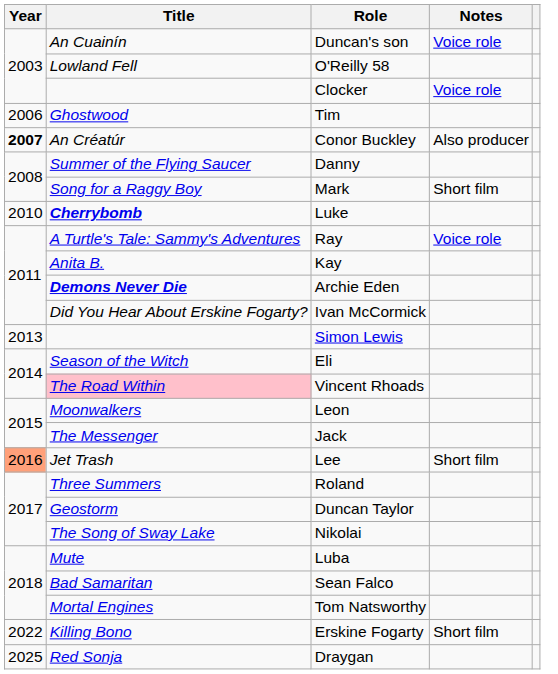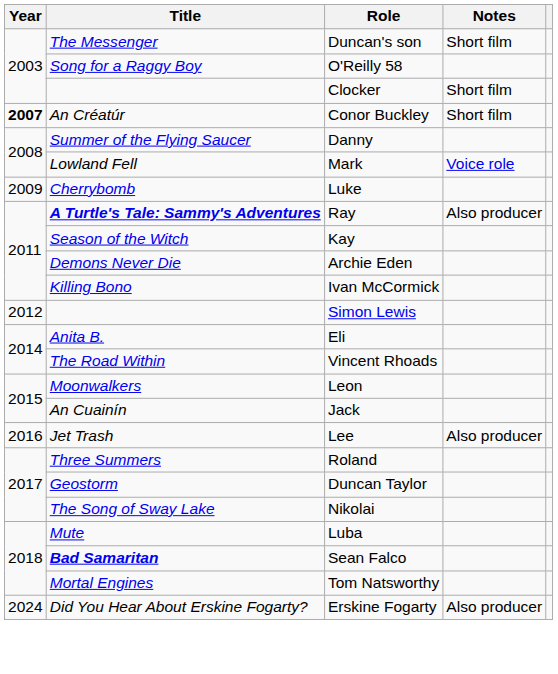Duncan's son | Title: An Cuainín -> The Messenger
Duncan's son | Notes: Voice role -> Short film
O'Reilly 58 | Title: Lowland Fell -> Song for a Raggy Boy
Clocker | Notes: Voice role -> Short film
- row: 2006 | Ghostwood | Tim
Conor Buckley | Notes: Also producer -> Short film
Mark | Title: Song for a Raggy Boy -> Lowland Fell
Mark | Notes: Short film -> Voice role
Luke | Year: 2010 -> 2009
Luke | Title: bold -> normal
Ray | Title: normal -> bold
Ray | Notes: Voice role -> Also producer
Kay | Title: Anita B. -> Season of the Witch
Archie Eden | Title: bold -> normal
Ivan McCormick | Title: Did You Hear About Erskine Fogarty? -> Killing Bono
Simon Lewis | Year: 2013 -> 2012
Eli | Title: Season of the Witch -> Anita B.
Vincent Rhoads | Title: pink background -> no background
Jack | Title: The Messenger -> An Cuainín
Lee | Year: lightsalmon background -> no background
Lee | Notes: Short film -> Also producer
Sean Falco | Title: normal -> bold
Erskine Fogarty | Year: 2022 -> 2024
Erskine Fogarty | Title: Killing Bono -> Did You Hear About Erskine Fogarty?
Erskine Fogarty | Notes: Short film -> Also producer
- row: 2025 | Red Sonja | Draygan
